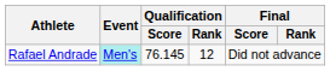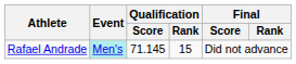Rafael Andrade | Qualification / Score: 76.145 -> 71.145
Rafael Andrade | Qualification / Rank: 12 -> 15
